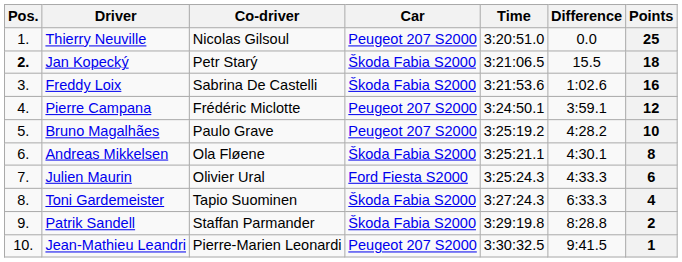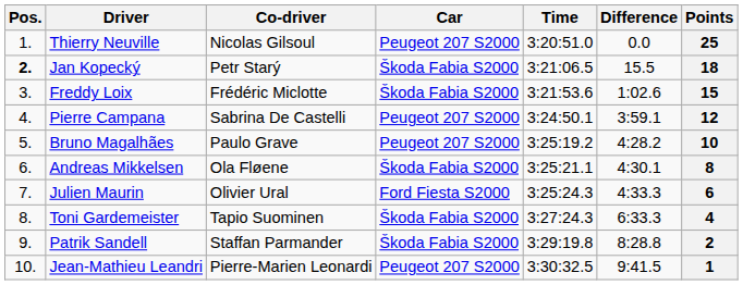Freddy Loix | Co-driver: Sabrina De Castelli -> Frédéric Miclotte
Freddy Loix | Points: 16 -> 15
Pierre Campana | Co-driver: Frédéric Miclotte -> Sabrina De Castelli
